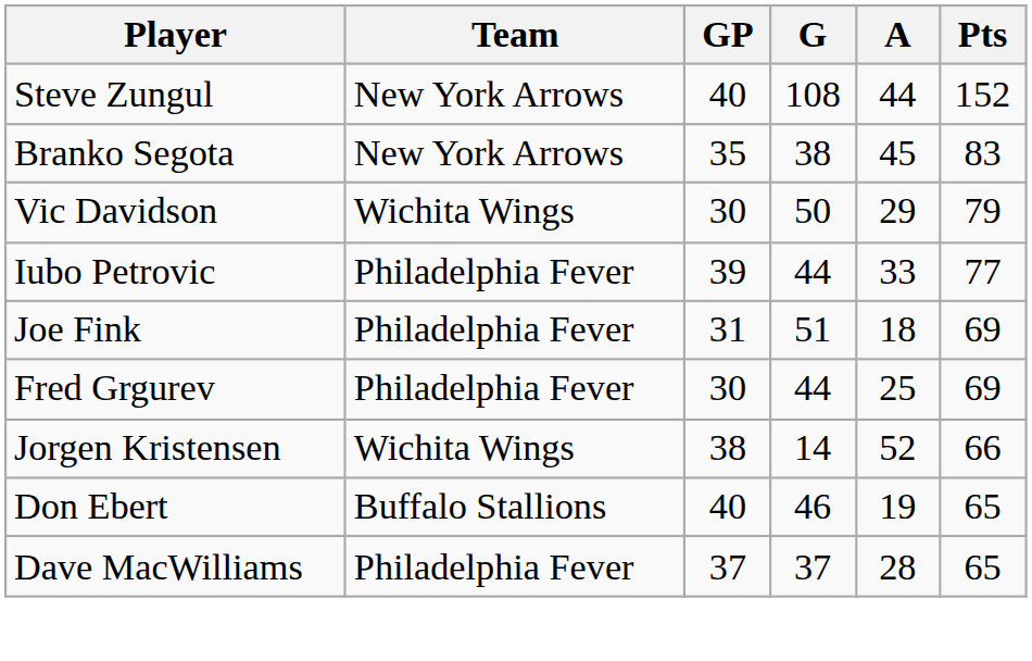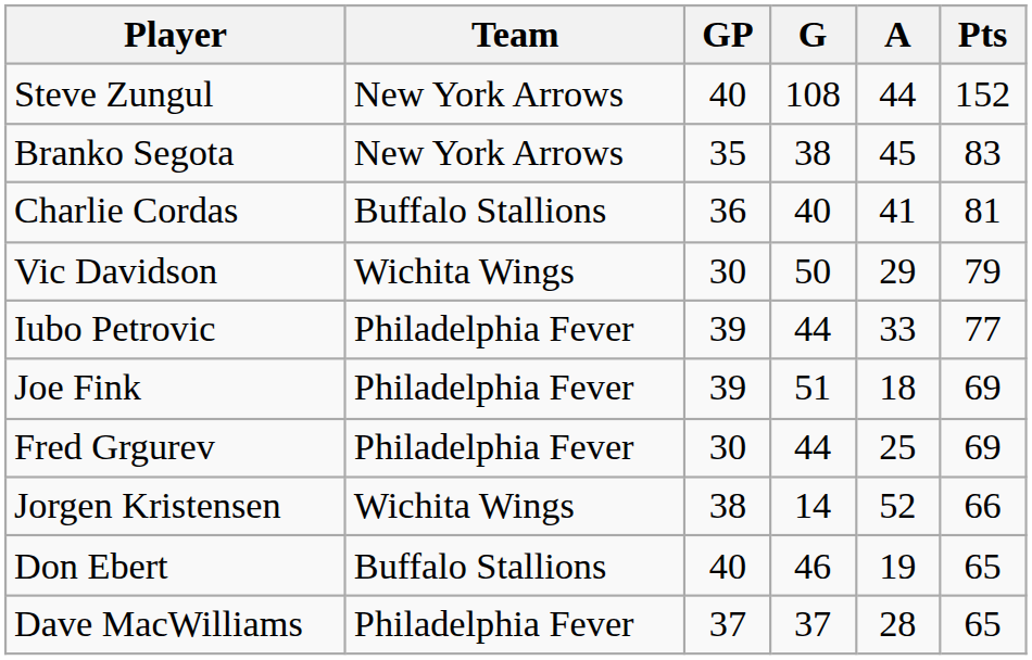+ row: Charlie Cordas | Buffalo Stallions | 36 | 40 | 41 | 81
Joe Fink | GP: 31 -> 39
